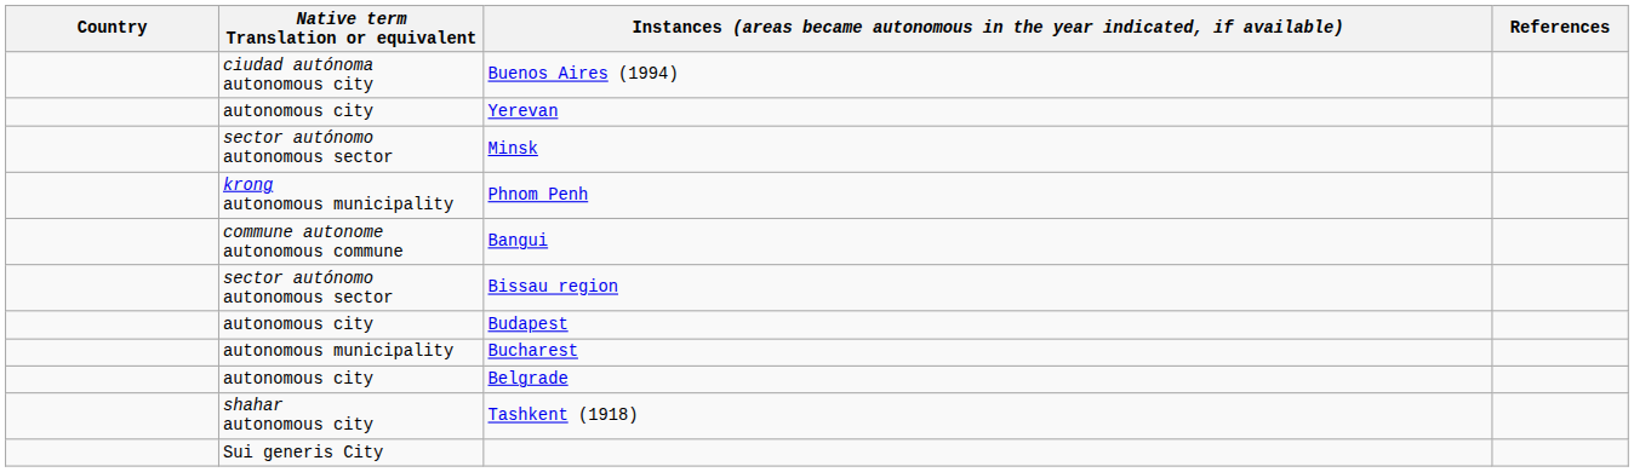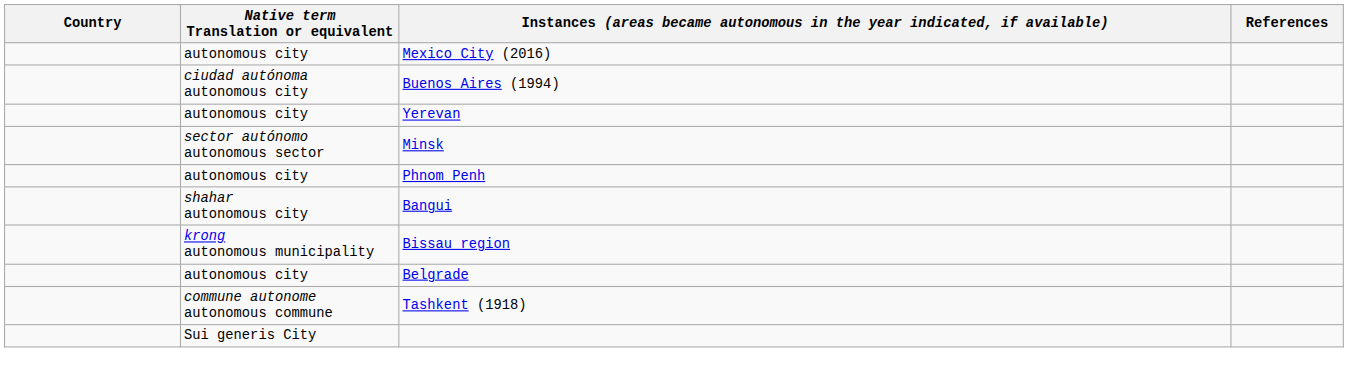+ row: autonomous city | Mexico City (2016)
Phnom Penh | Native term Translation or equivalent: krong autonomous municipality -> autonomous city
Bangui | Native term Translation or equivalent: commune autonome autonomous commune -> shahar autonomous city
Bissau region | Native term Translation or equivalent: sector autónomo autonomous sector -> krong autonomous municipality
- row: autonomous city | Budapest
- row: autonomous municipality | Bucharest
Tashkent (1918) | Native term Translation or equivalent: shahar autonomous city -> commune autonome autonomous commune
